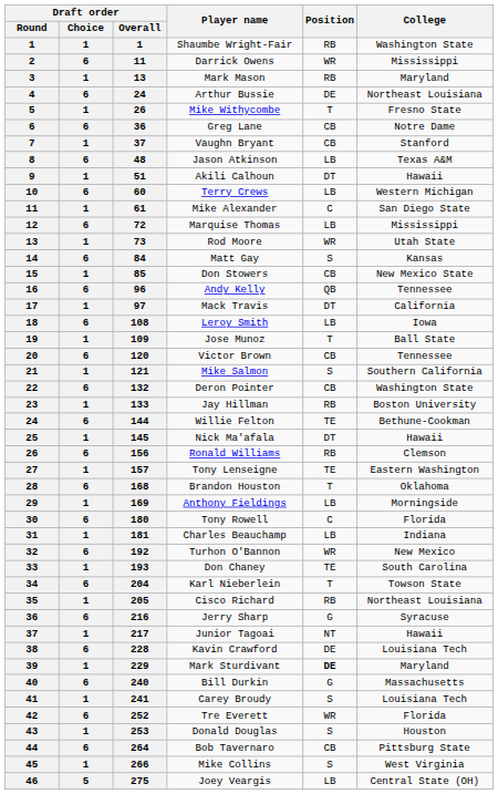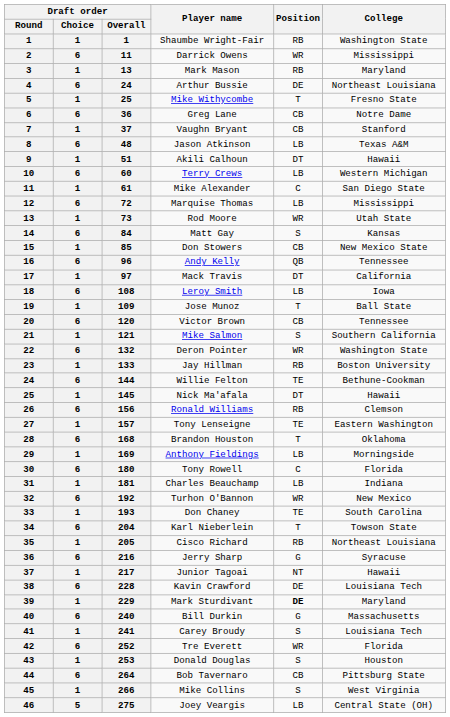Mike Withycombe | Draft order / Overall: 26 -> 25
Deron Pointer | Position: CB -> WR
